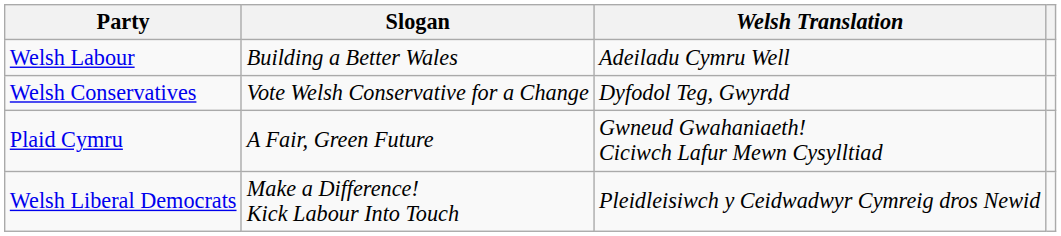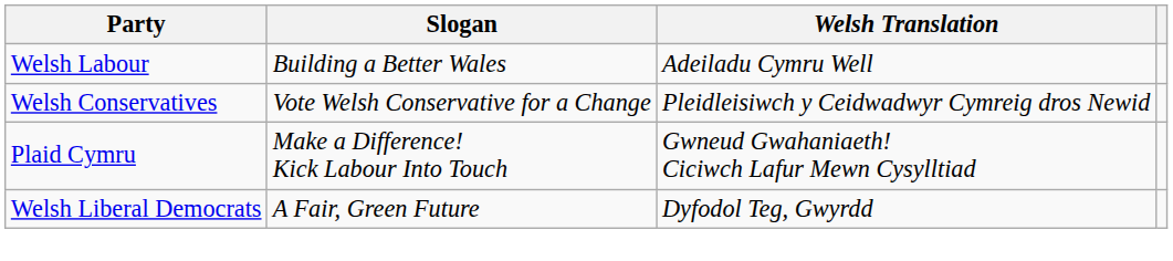Welsh Conservatives | Welsh Translation: Dyfodol Teg, Gwyrdd -> Pleidleisiwch y Ceidwadwyr Cymreig dros Newid
Plaid Cymru | Slogan: A Fair, Green Future -> Make a Difference! Kick Labour Into Touch
Welsh Liberal Democrats | Slogan: Make a Difference! Kick Labour Into Touch -> A Fair, Green Future
Welsh Liberal Democrats | Welsh Translation: Pleidleisiwch y Ceidwadwyr Cymreig dros Newid -> Dyfodol Teg, Gwyrdd
